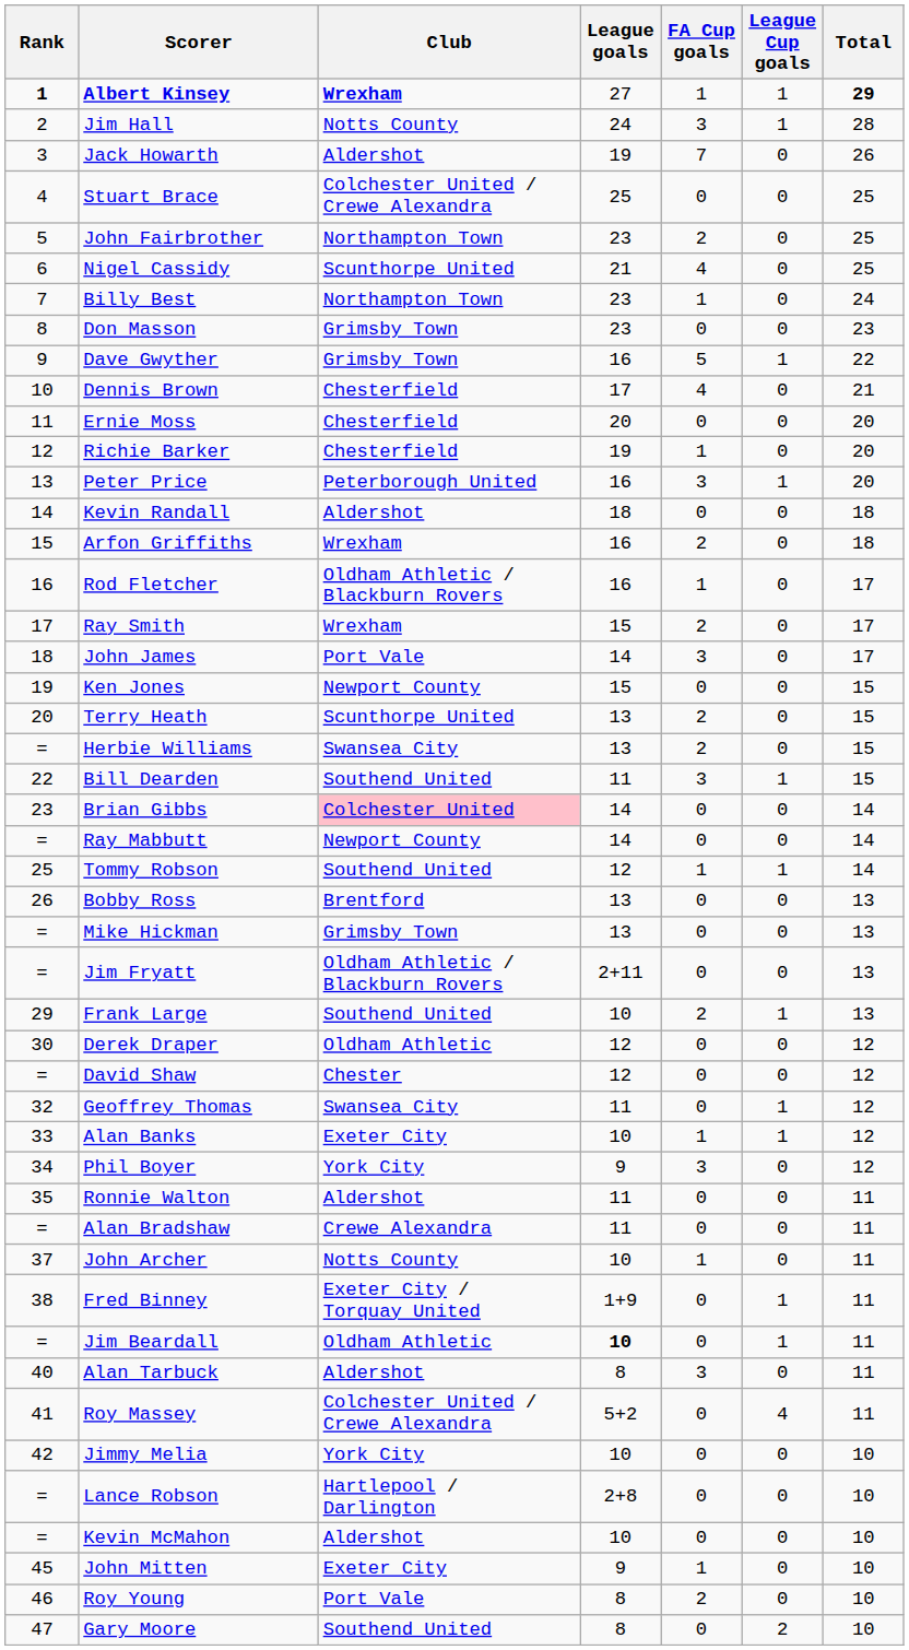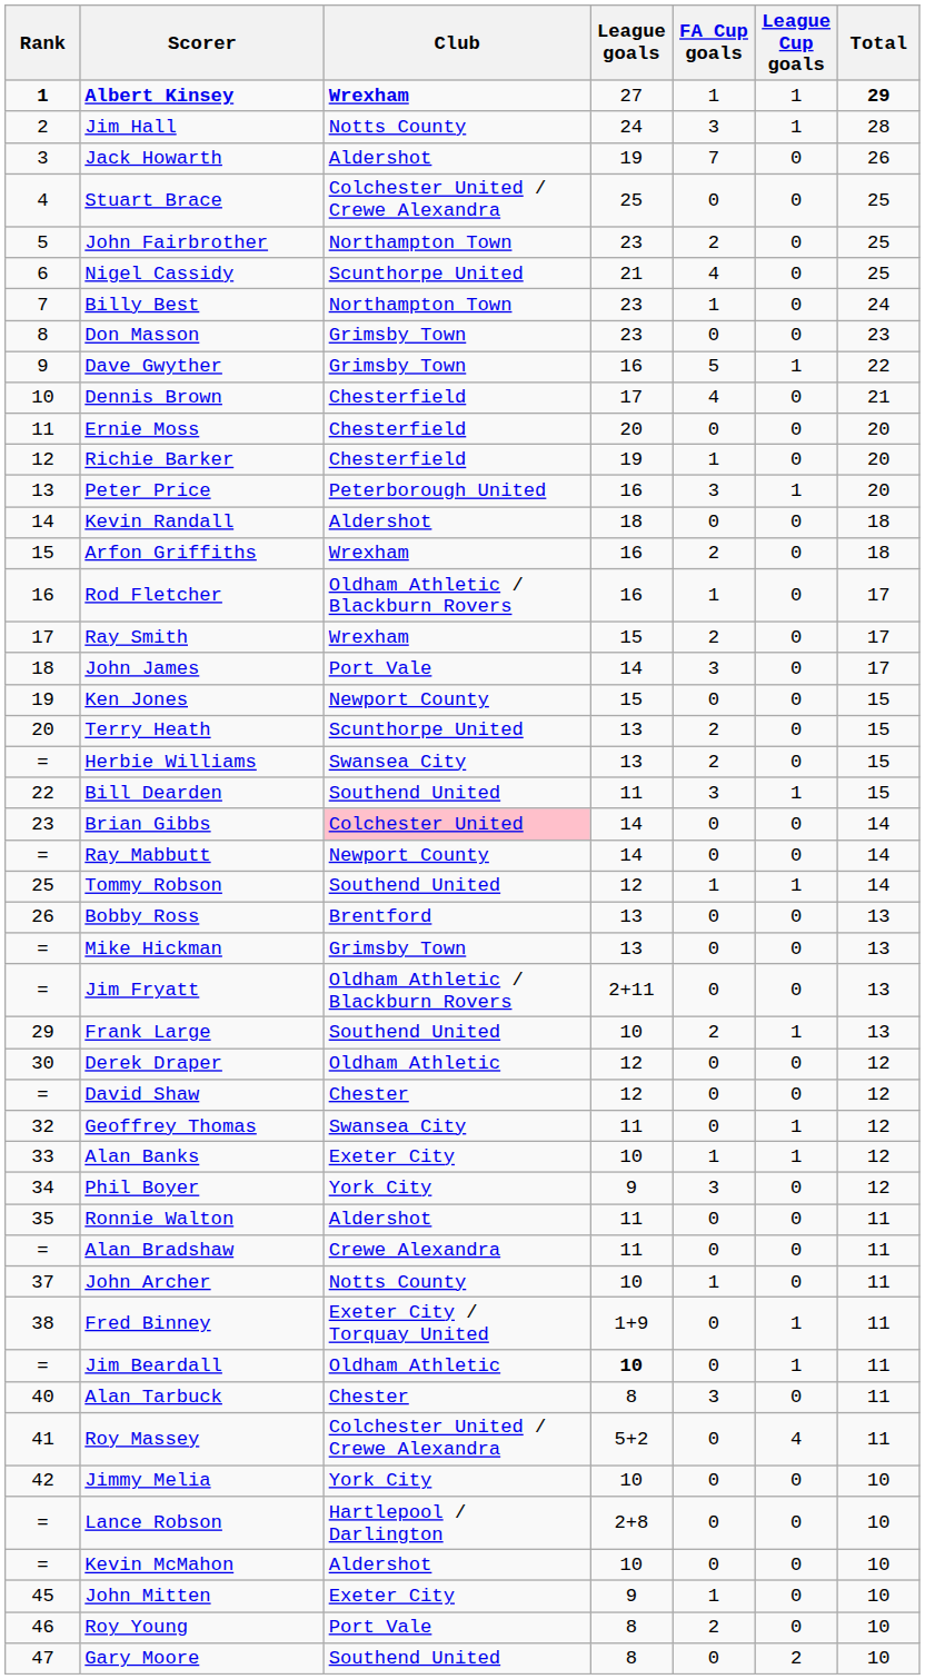Alan Tarbuck | Club: Aldershot -> Chester
